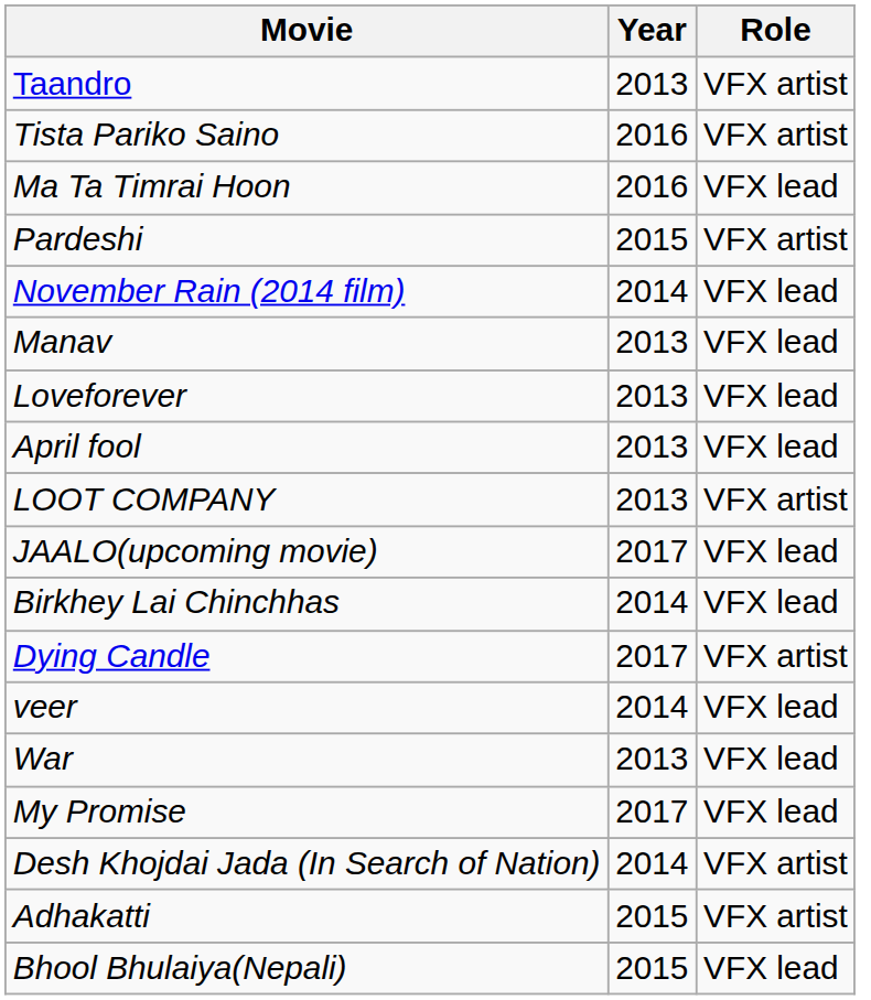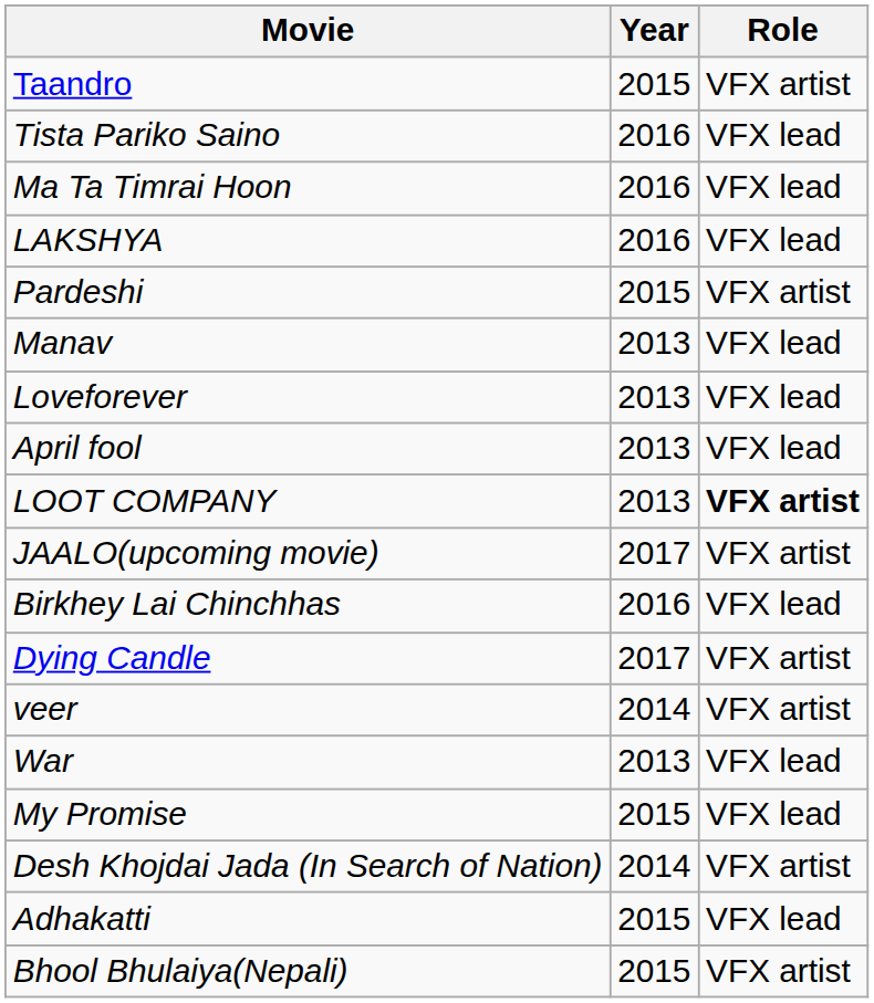Taandro | Year: 2013 -> 2015
Tista Pariko Saino | Role: VFX artist -> VFX lead
+ row: LAKSHYA | 2016 | VFX lead
- row: November Rain (2014 film) | 2014 | VFX lead
LOOT COMPANY | Role: normal -> bold
JAALO(upcoming movie) | Role: VFX lead -> VFX artist
Birkhey Lai Chinchhas | Year: 2014 -> 2016
veer | Role: VFX lead -> VFX artist
My Promise | Year: 2017 -> 2015
Adhakatti | Role: VFX artist -> VFX lead
Bhool Bhulaiya(Nepali) | Role: VFX lead -> VFX artist
